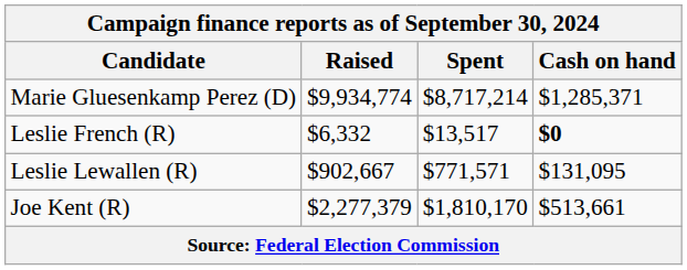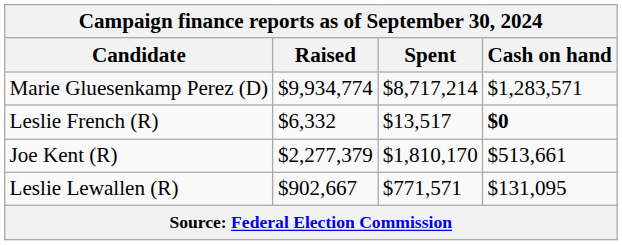Marie Gluesenkamp Perez (D) | Cash on hand: $1,285,371 -> $1,283,571
rows swapped: Leslie Lewallen (R) <-> Joe Kent (R)
